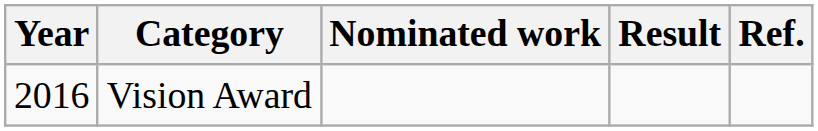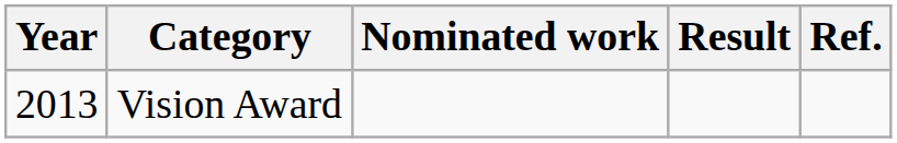Vision Award | Year: 2016 -> 2013
